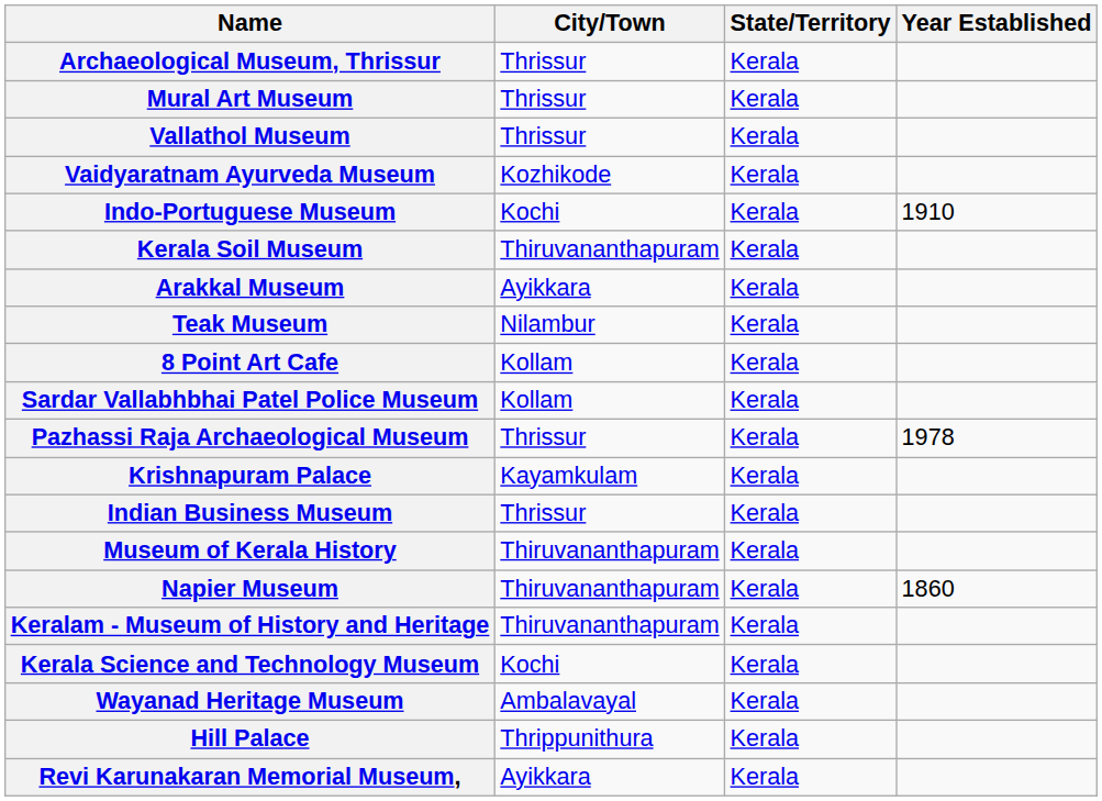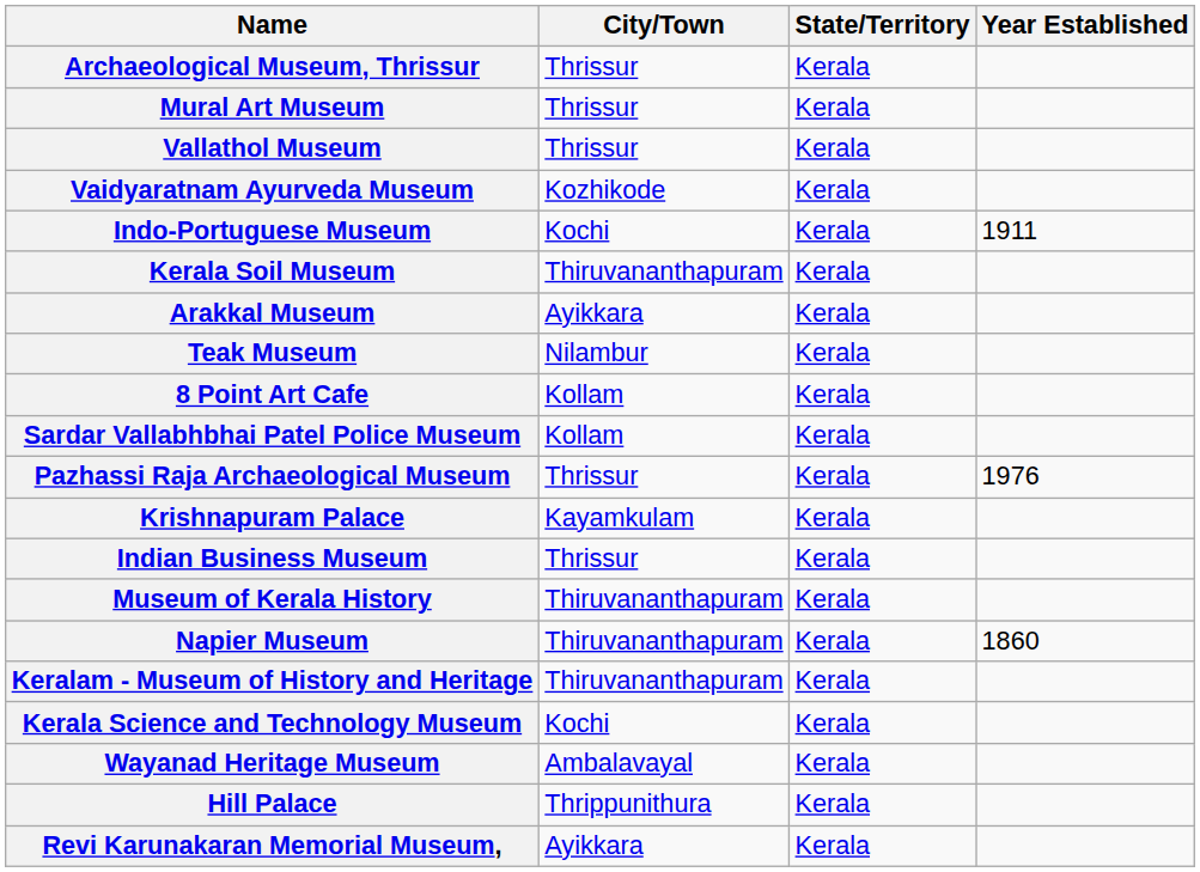Indo-Portuguese Museum | Year Established: 1910 -> 1911
Pazhassi Raja Archaeological Museum | Year Established: 1978 -> 1976
